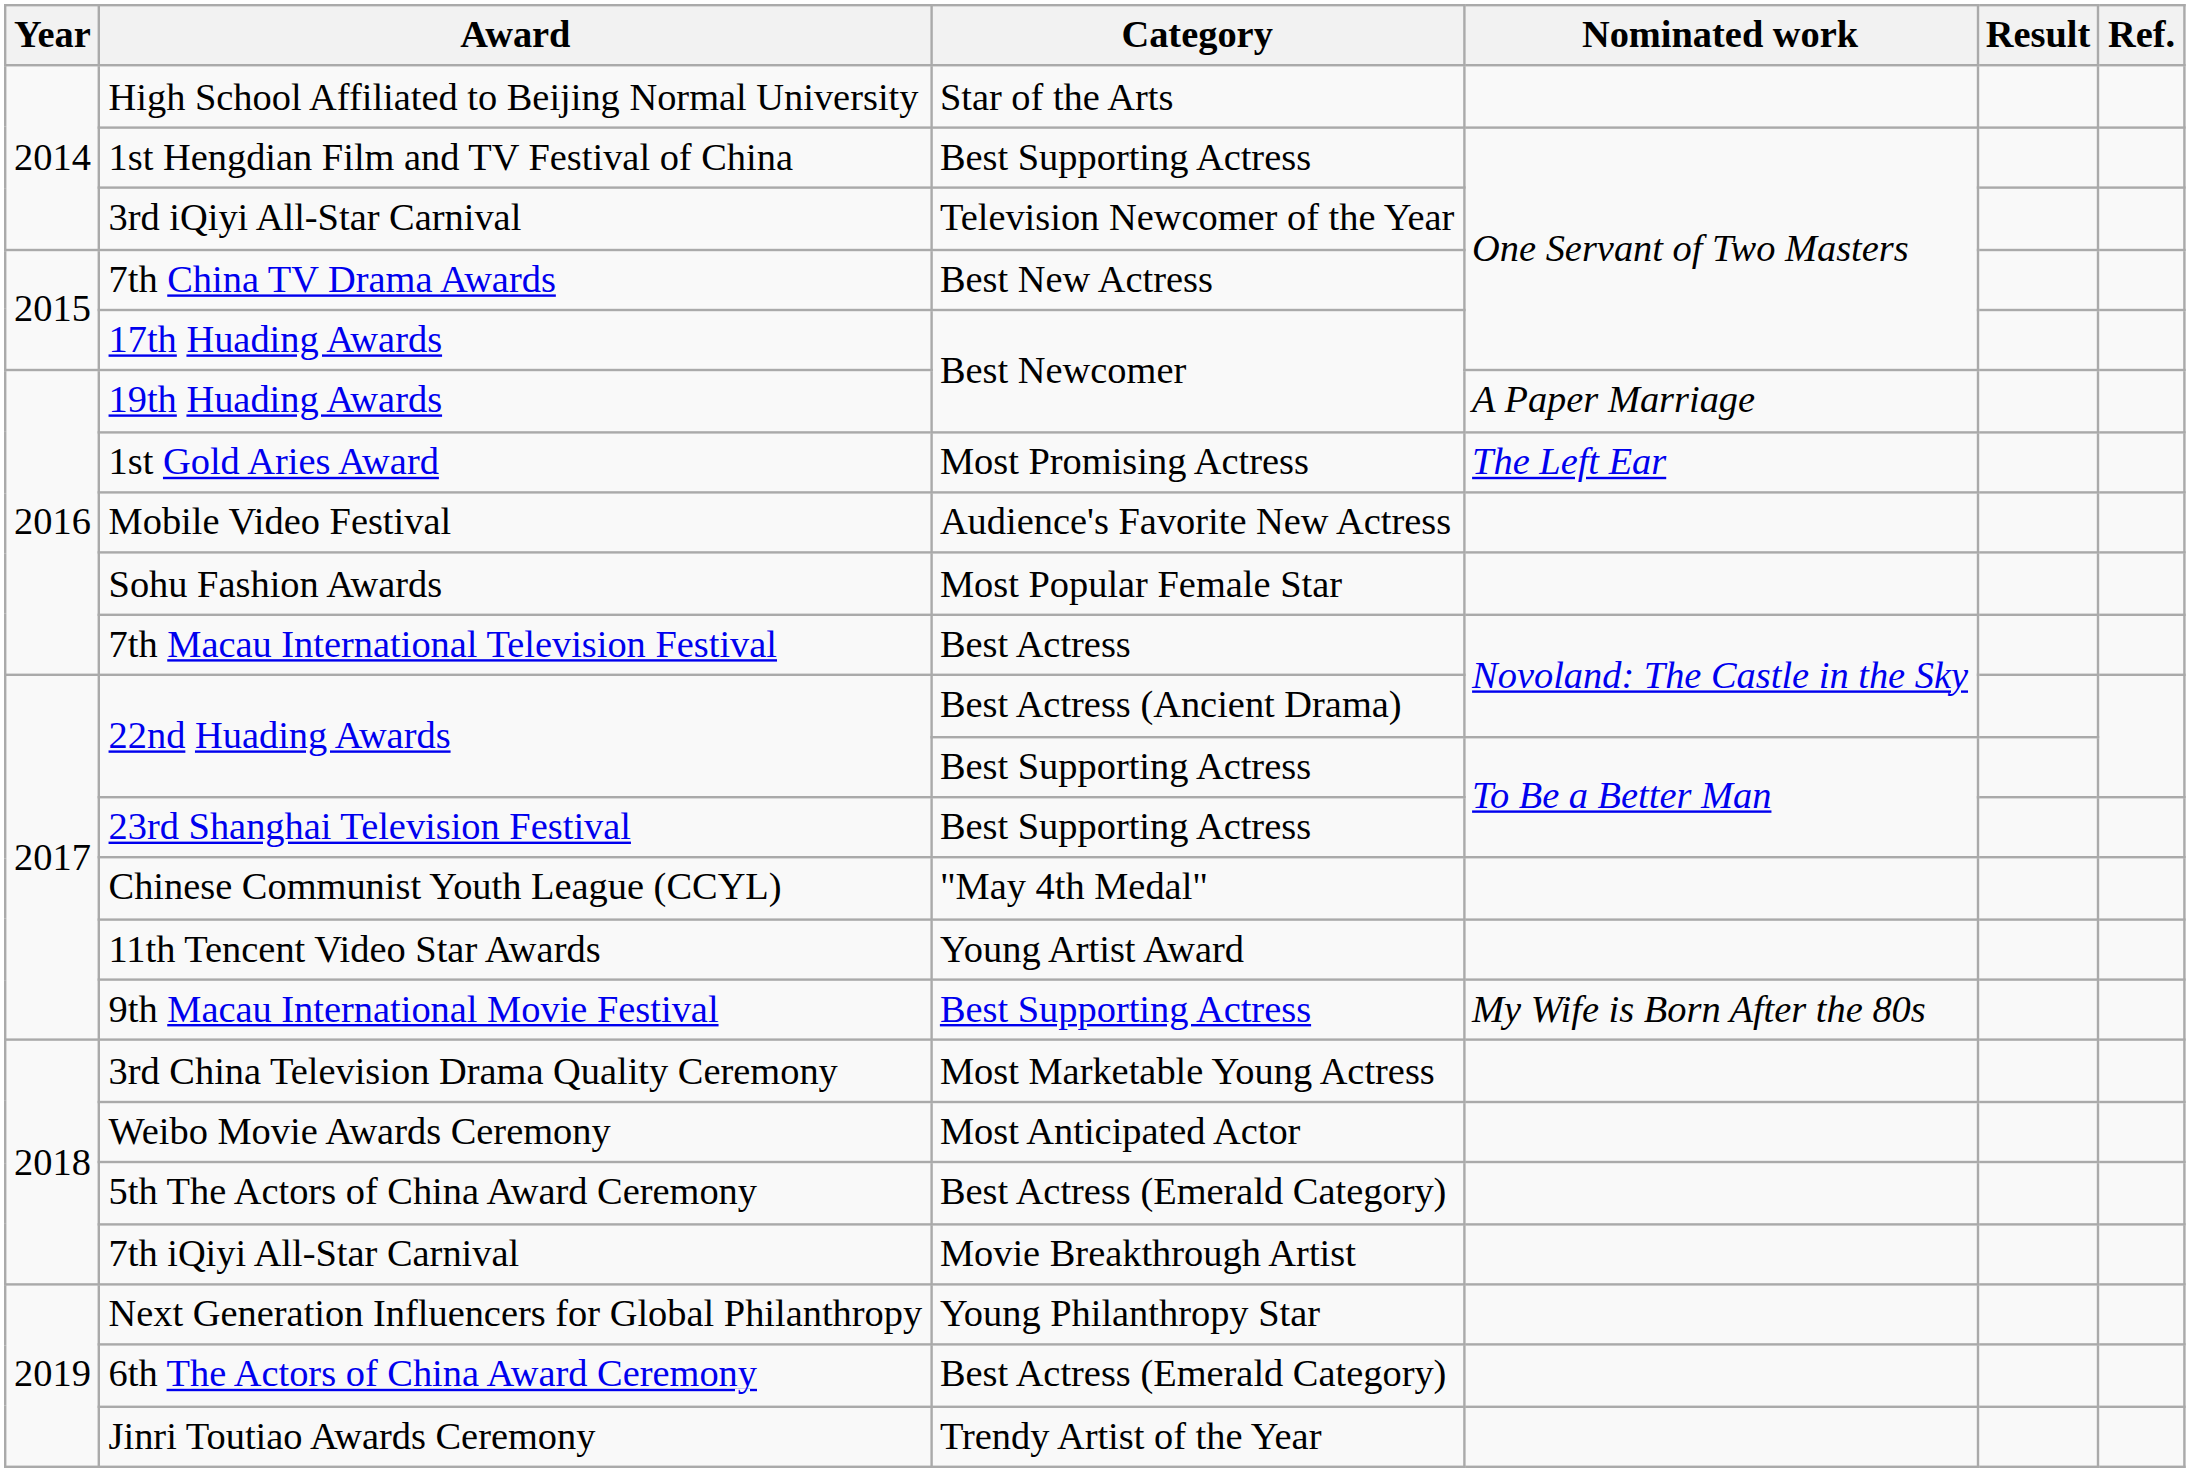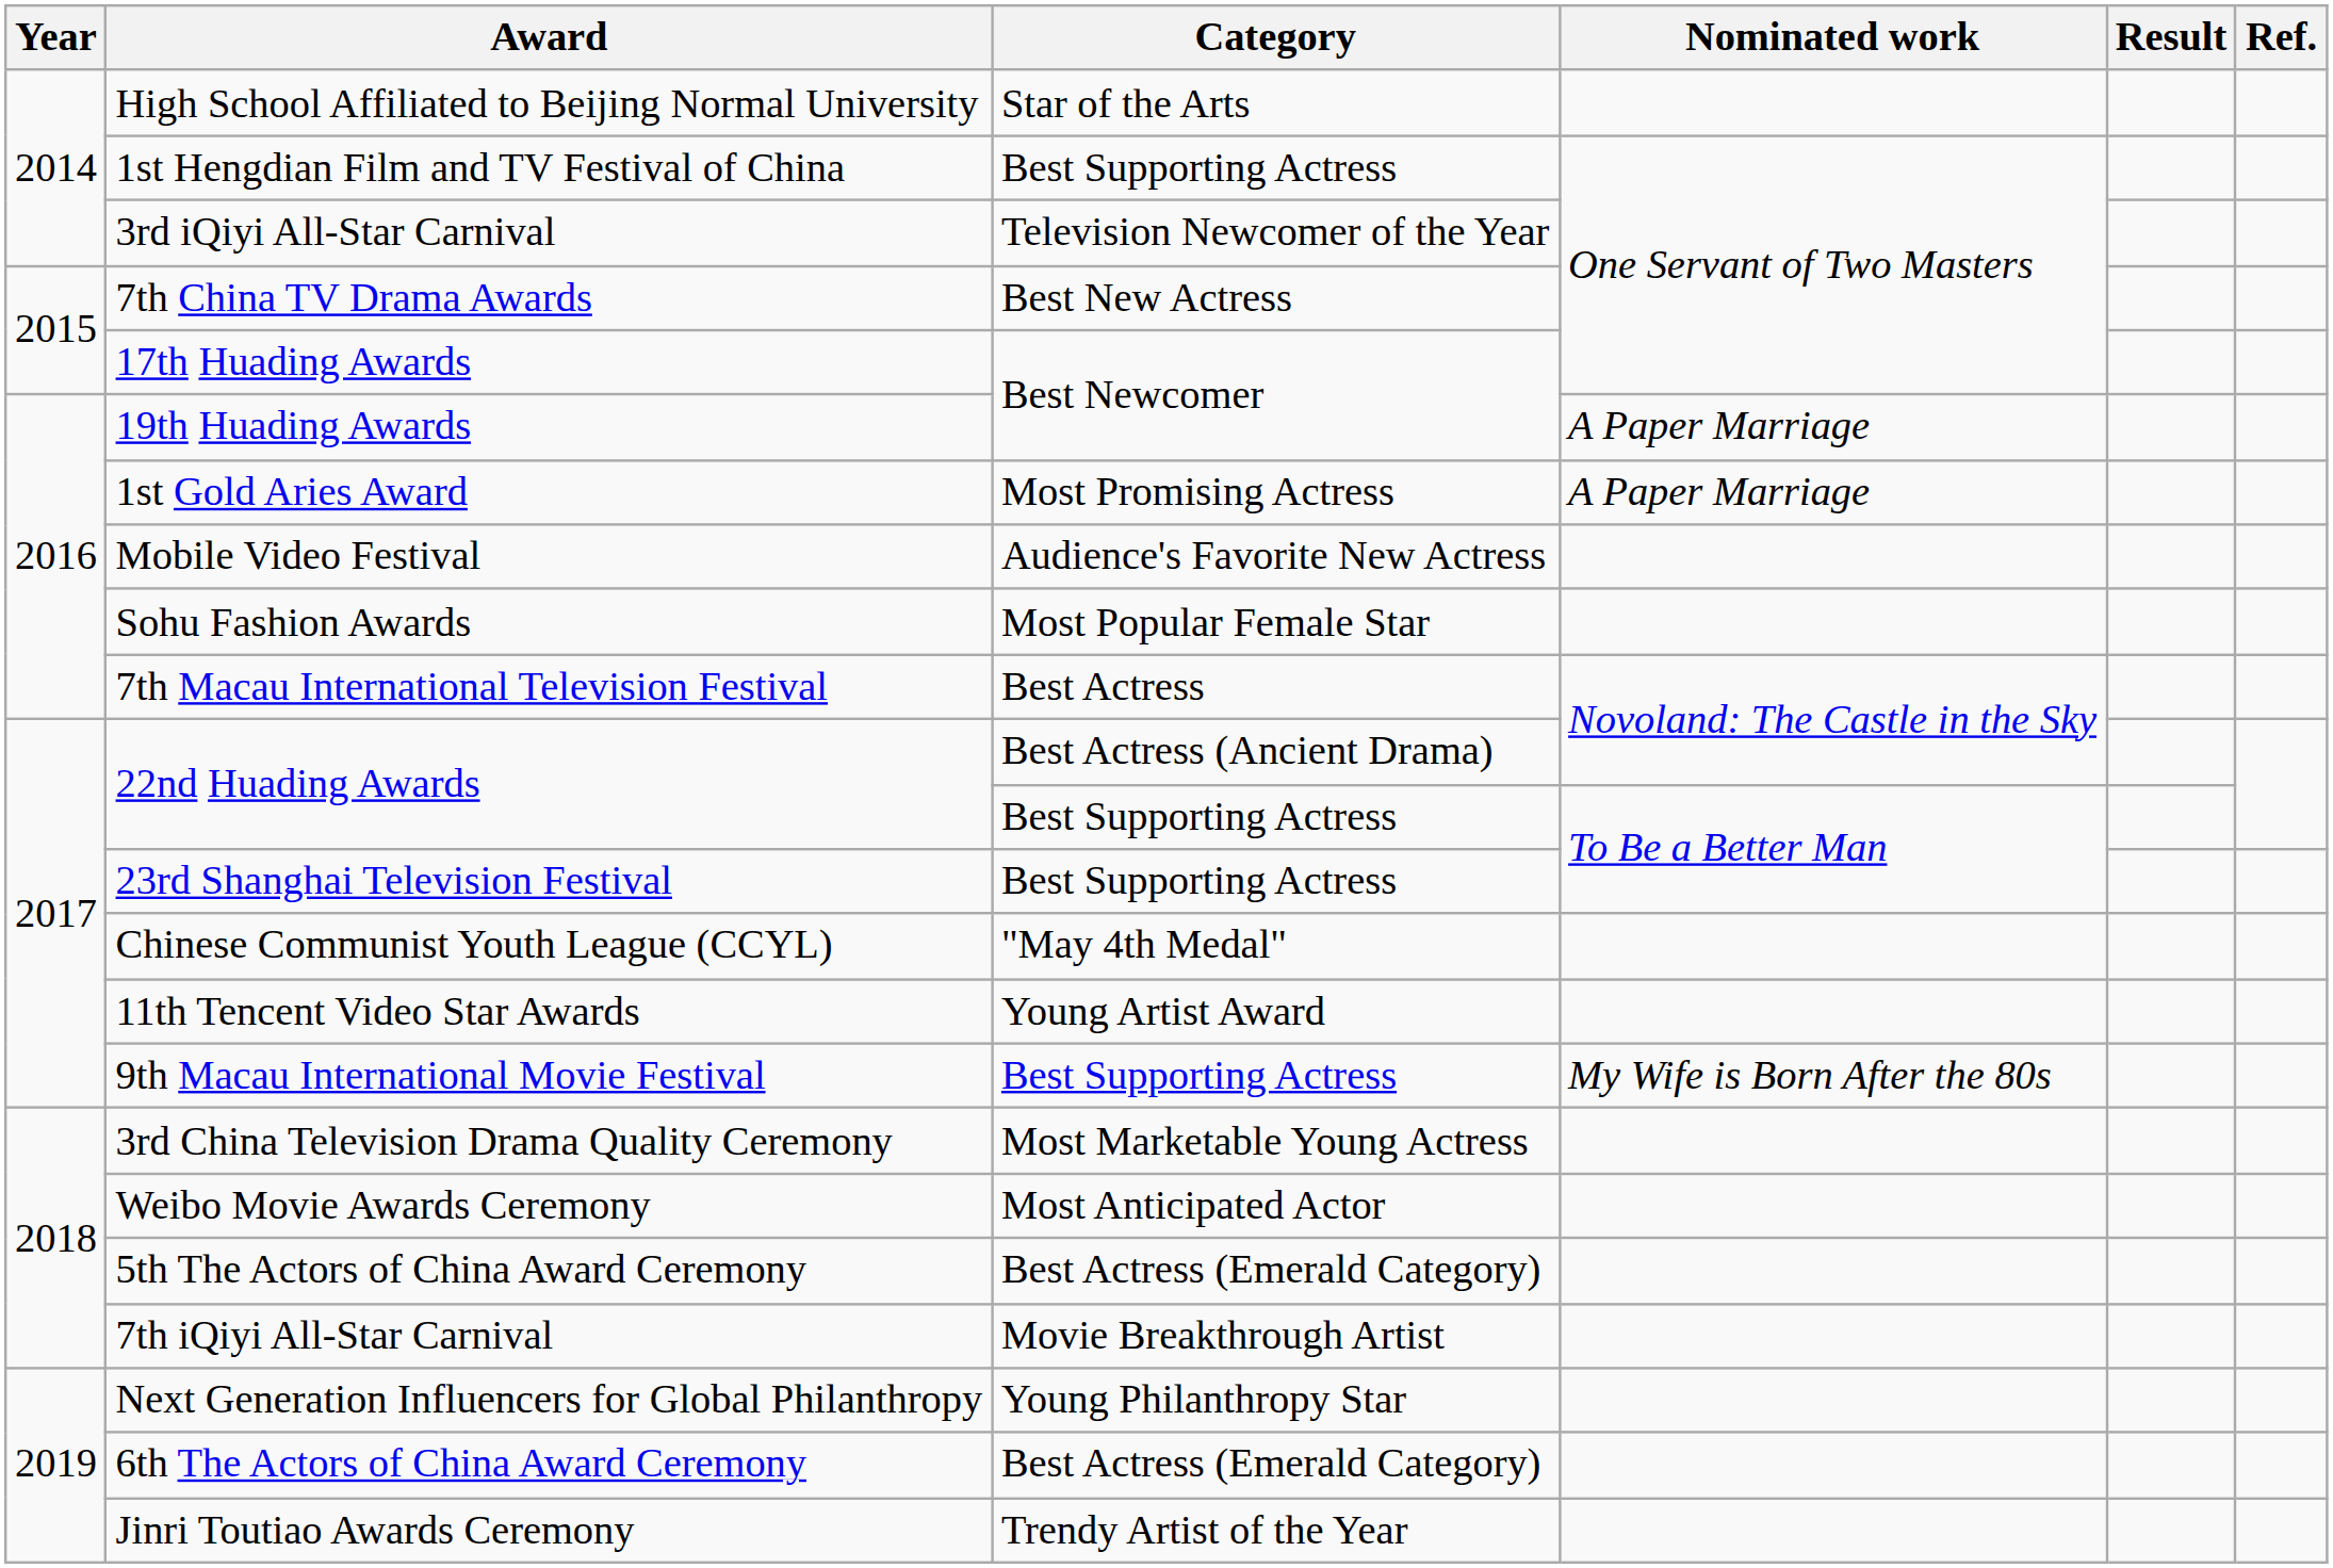1st Gold Aries Award | Nominated work: The Left Ear -> A Paper Marriage
